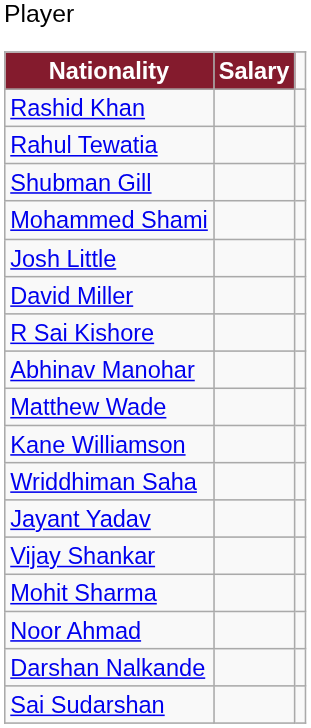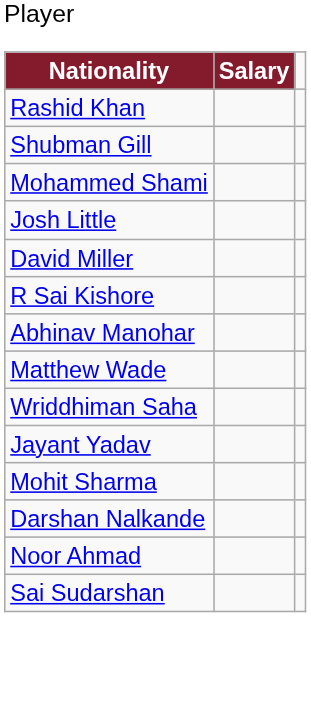- row: Rahul Tewatia
- row: Kane Williamson
- row: Vijay Shankar
rows swapped: Noor Ahmad <-> Darshan Nalkande
